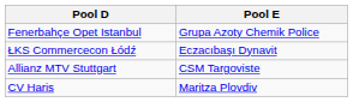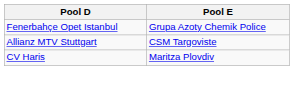- row: ŁKS Commercecon Łódź | Eczacıbaşı Dynavit
